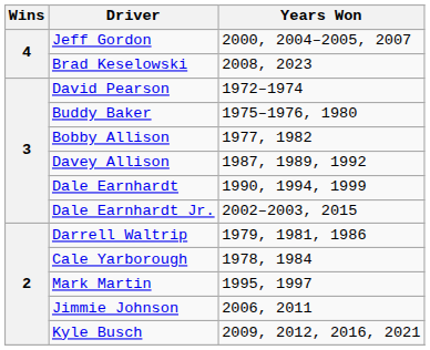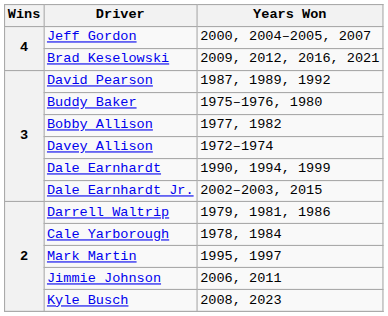Brad Keselowski | Years Won: 2008, 2023 -> 2009, 2012, 2016, 2021
David Pearson | Years Won: 1972–1974 -> 1987, 1989, 1992
Davey Allison | Years Won: 1987, 1989, 1992 -> 1972–1974
Kyle Busch | Years Won: 2009, 2012, 2016, 2021 -> 2008, 2023
